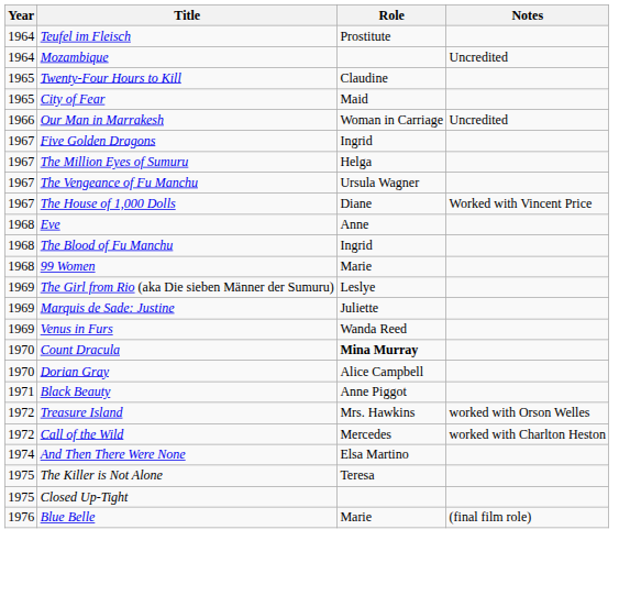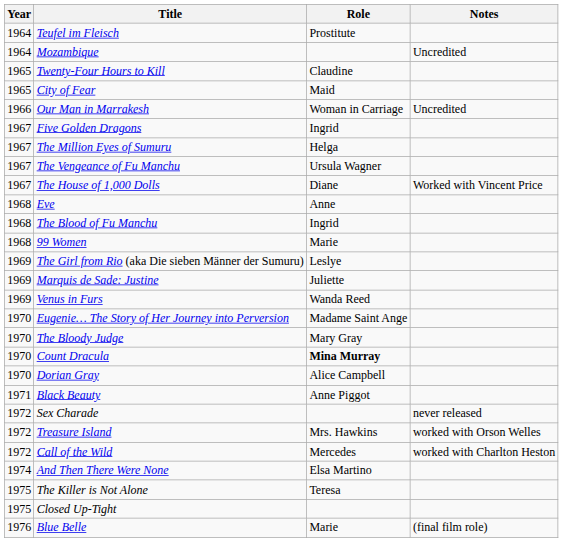+ row: 1970 | Eugenie… The Story of Her Journey into Perversion | Madame Saint Ange
+ row: 1970 | The Bloody Judge | Mary Gray
+ row: 1972 | Sex Charade | never released
